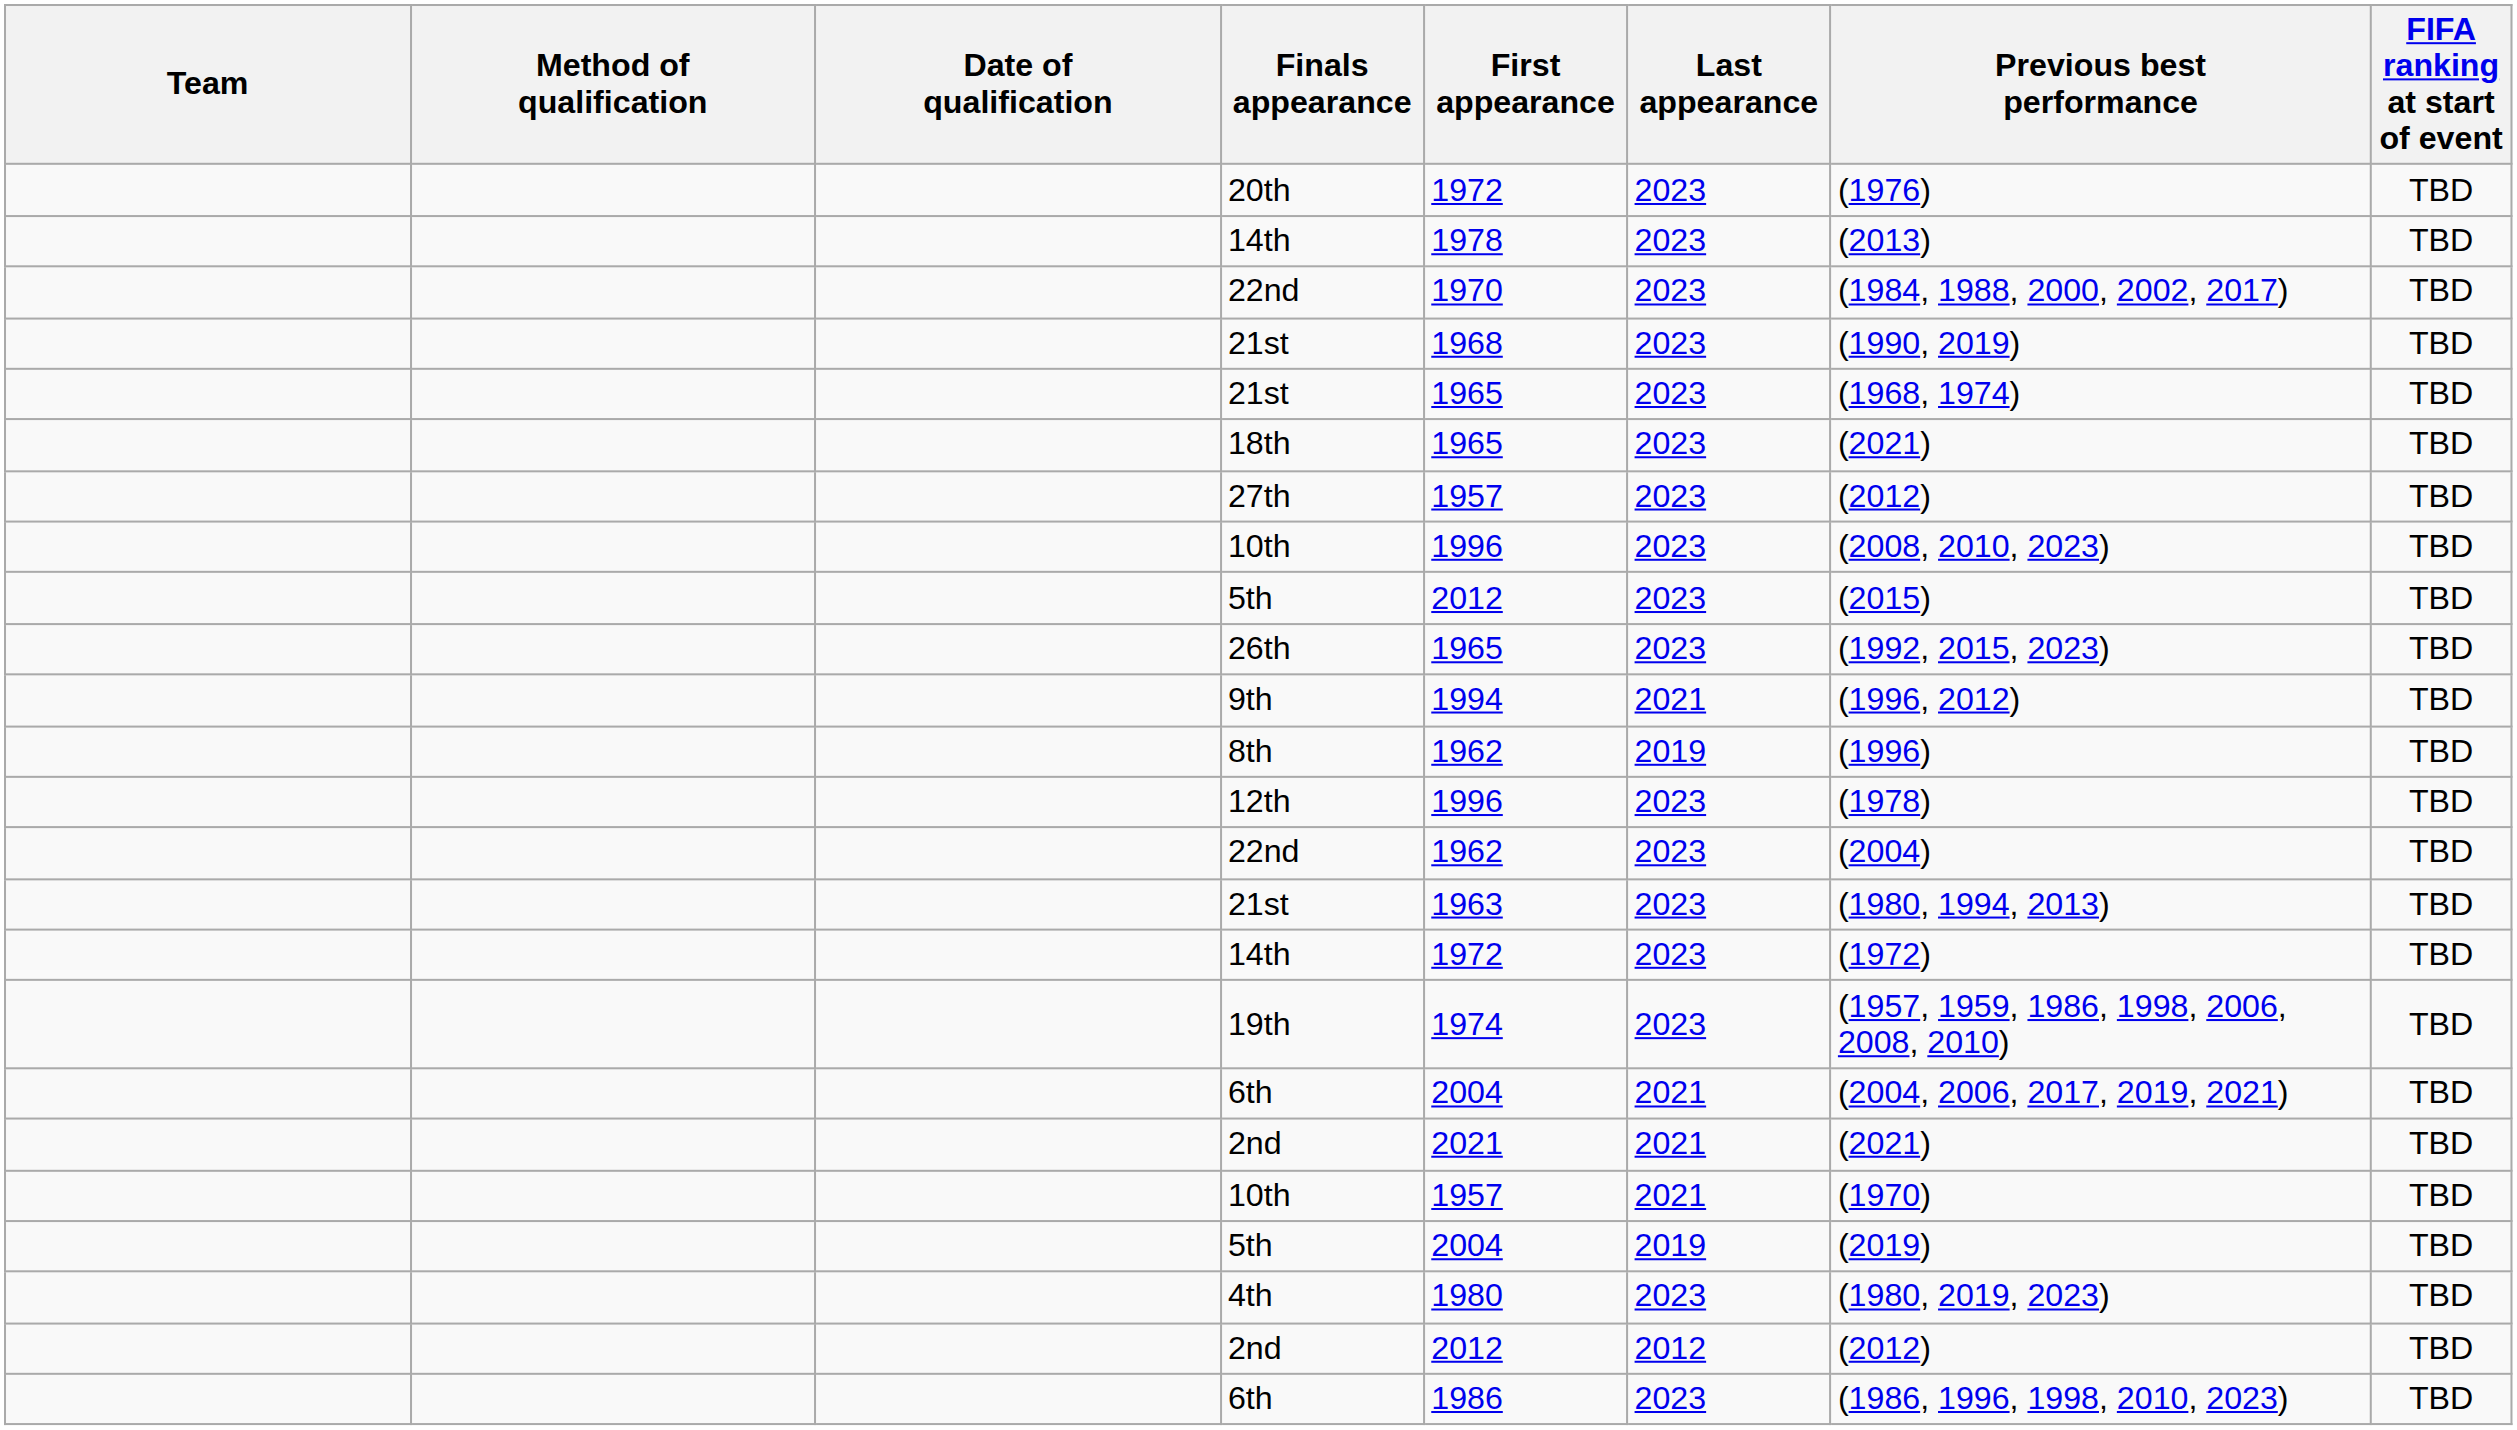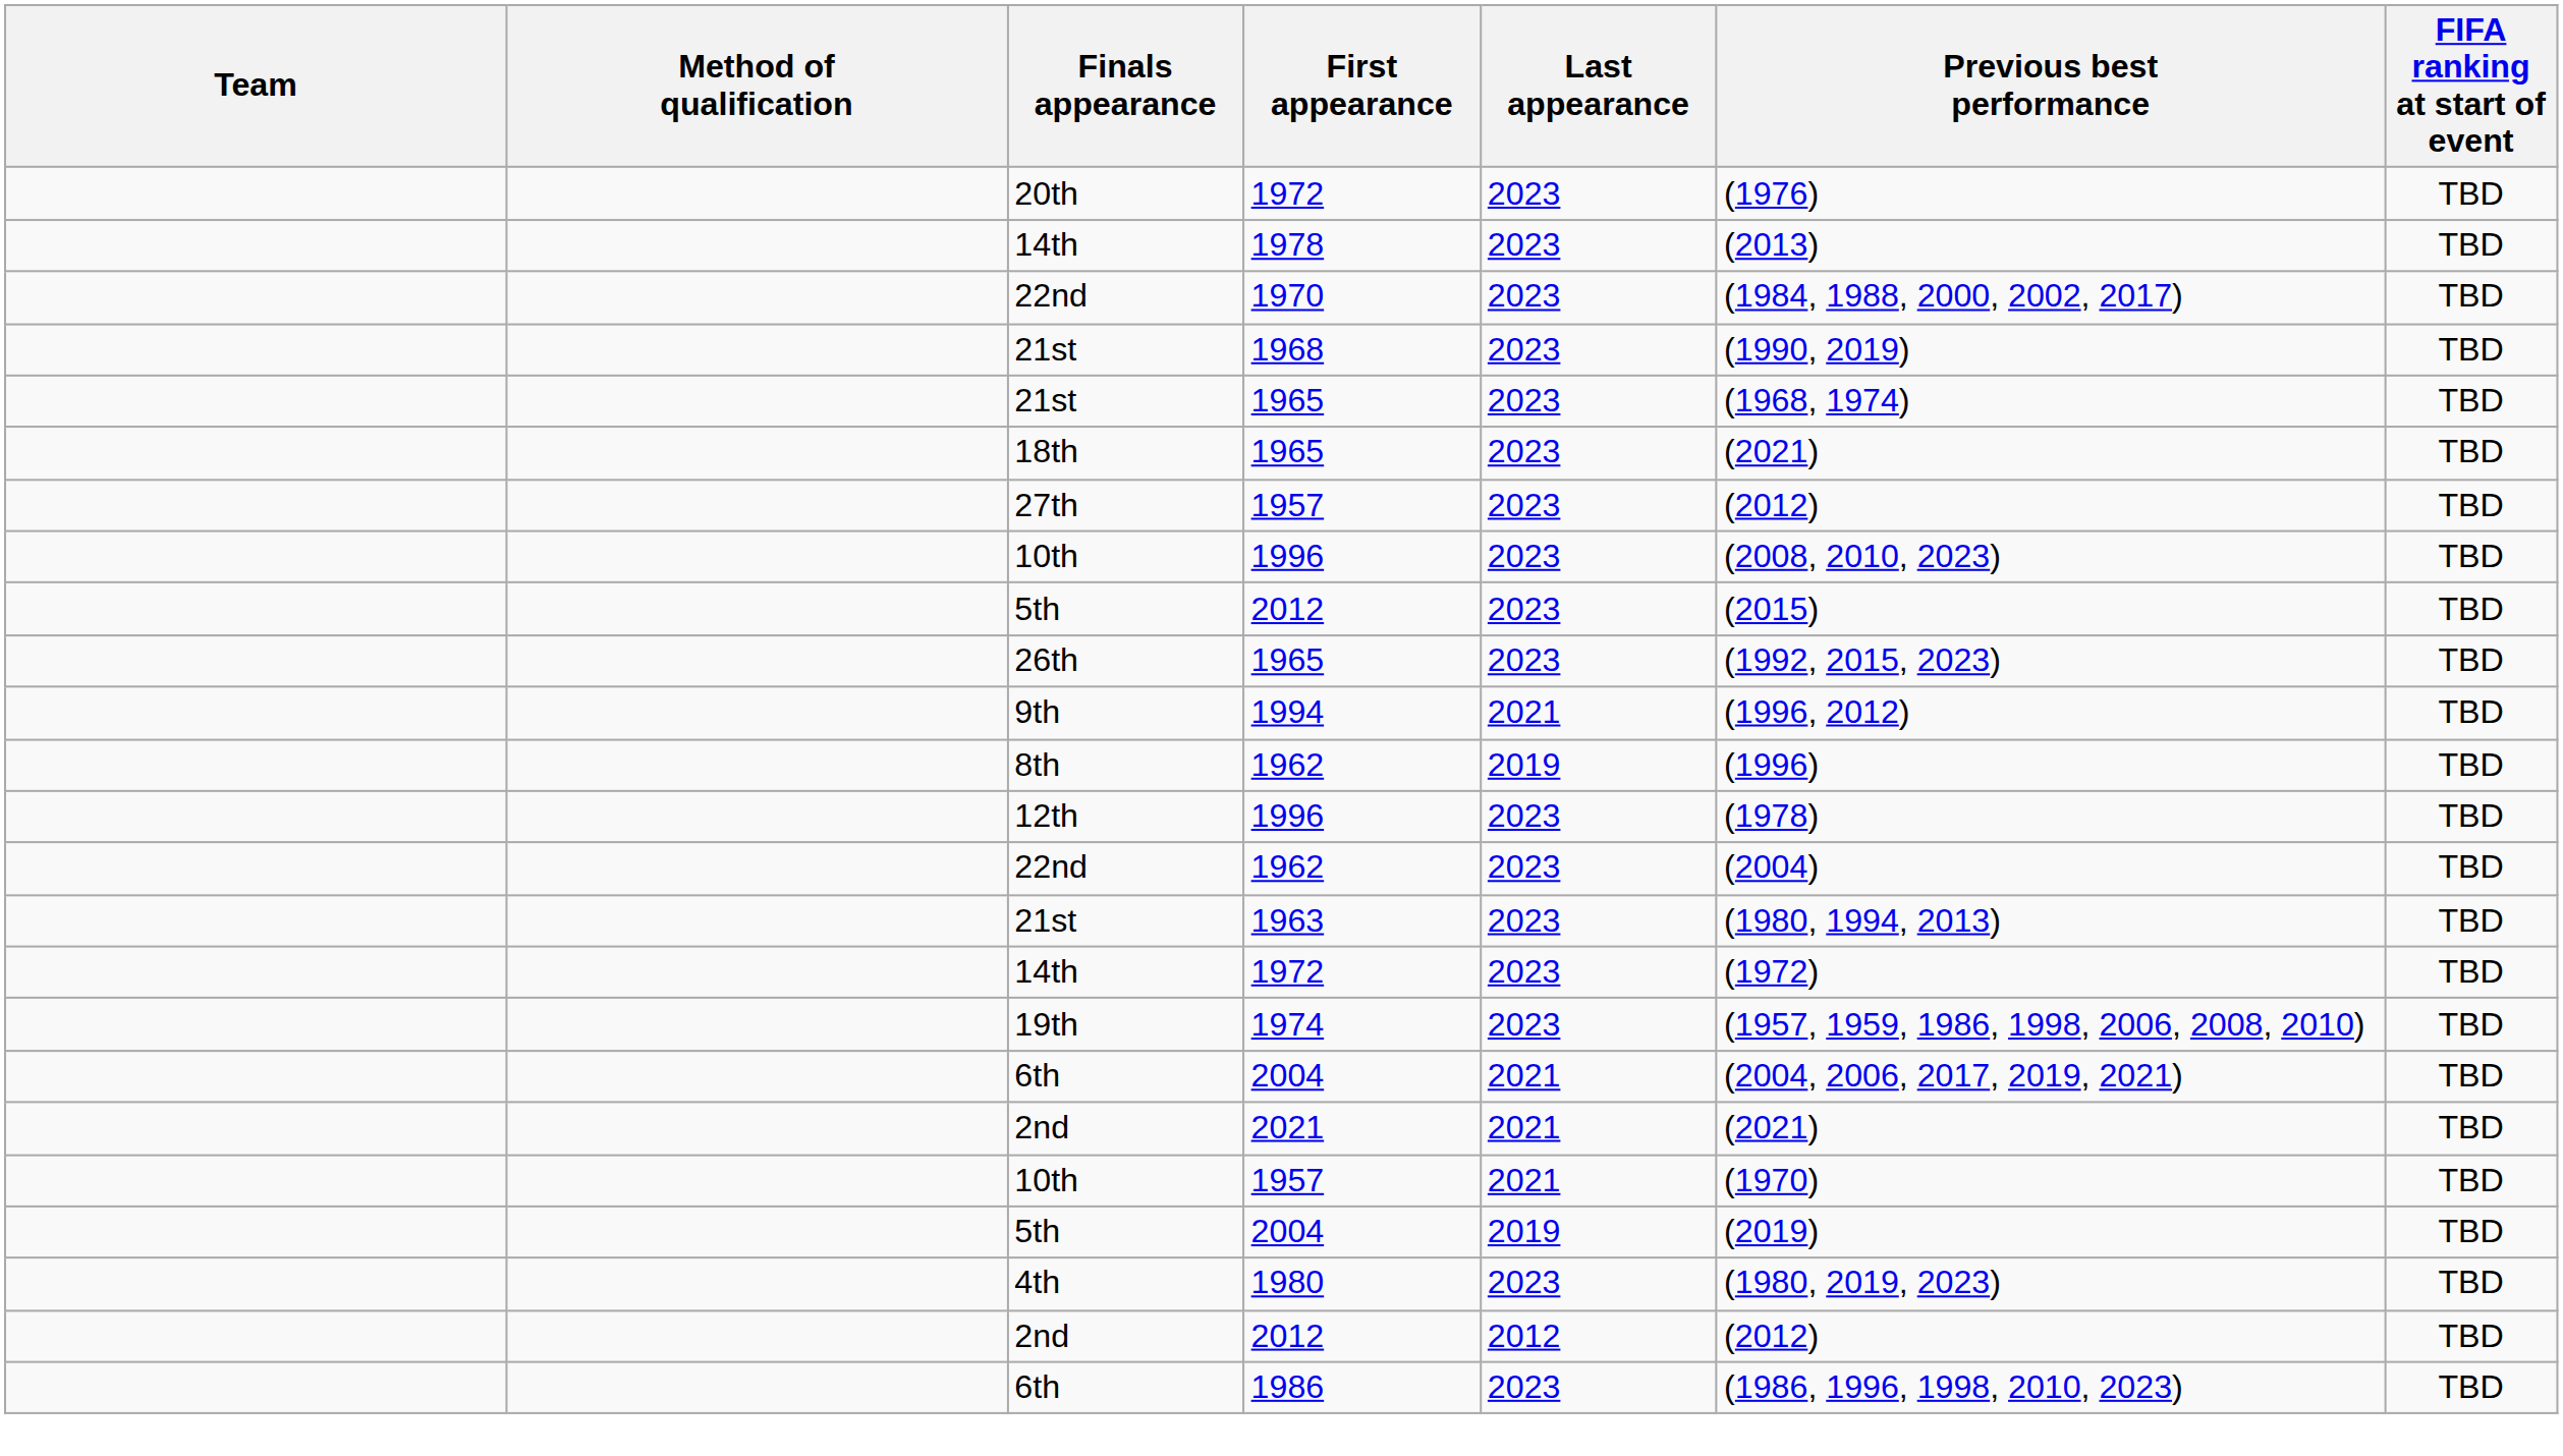- column: Date of qualification
